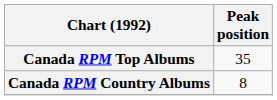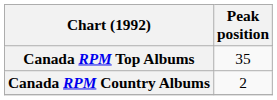Canada RPM Country Albums | Peak position: 8 -> 2
